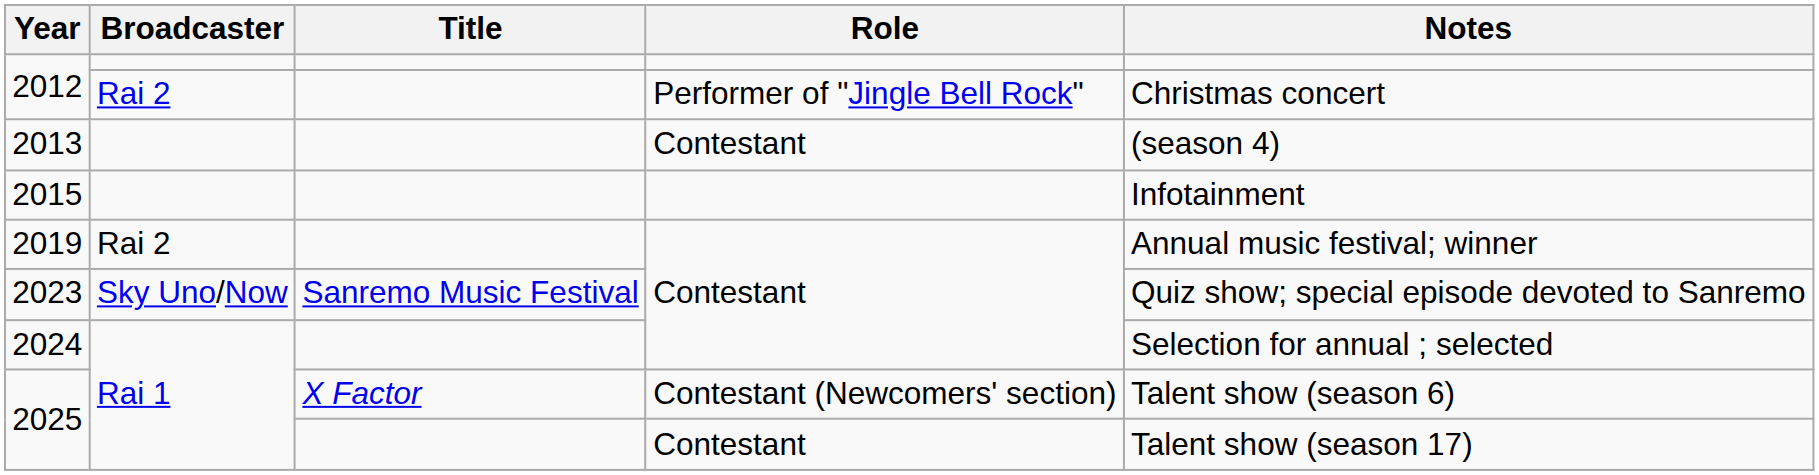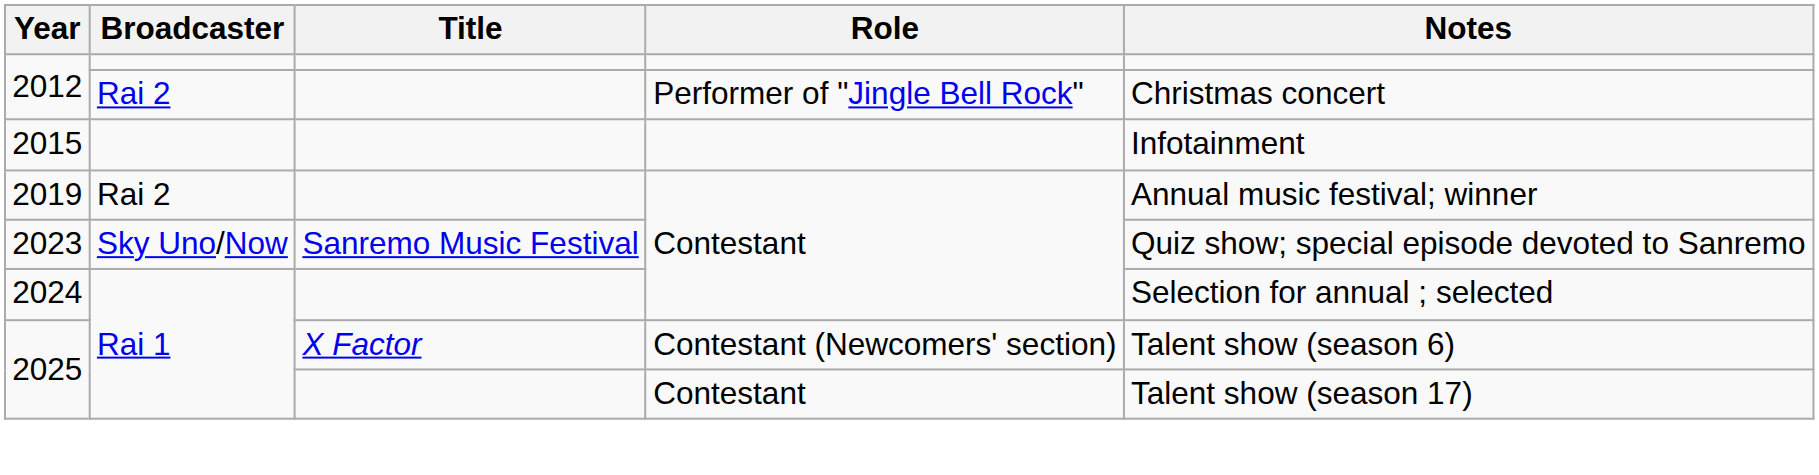- row: 2013 | Contestant | (season 4)
